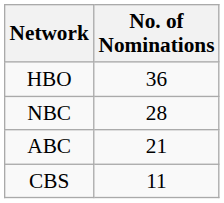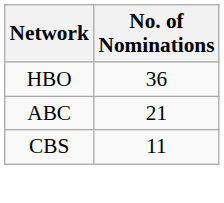- row: NBC | 28
